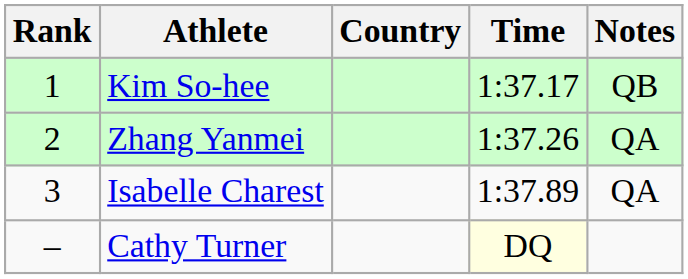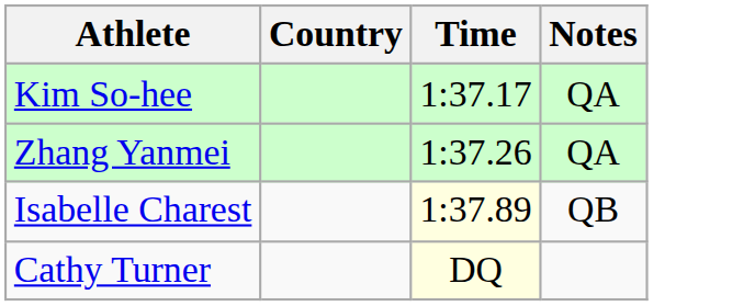- column: Rank | 1 | 2 | 3 | –
Kim So-hee | Notes: QB -> QA
Isabelle Charest | Time: no background -> lightyellow background
Isabelle Charest | Notes: QA -> QB
